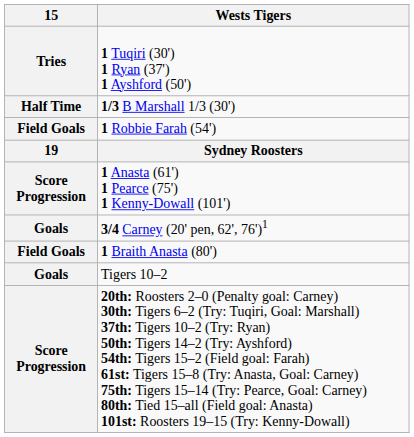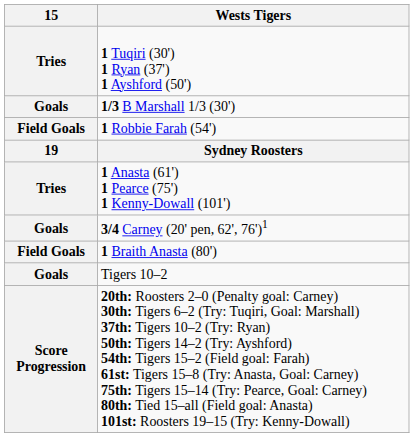1/3 B Marshall 1/3 (30') | 15: Half Time -> Goals
1 Anasta (61') 1 Pearce (75') 1 Kenny-Dowall (101') | 15: Score Progression -> Tries
